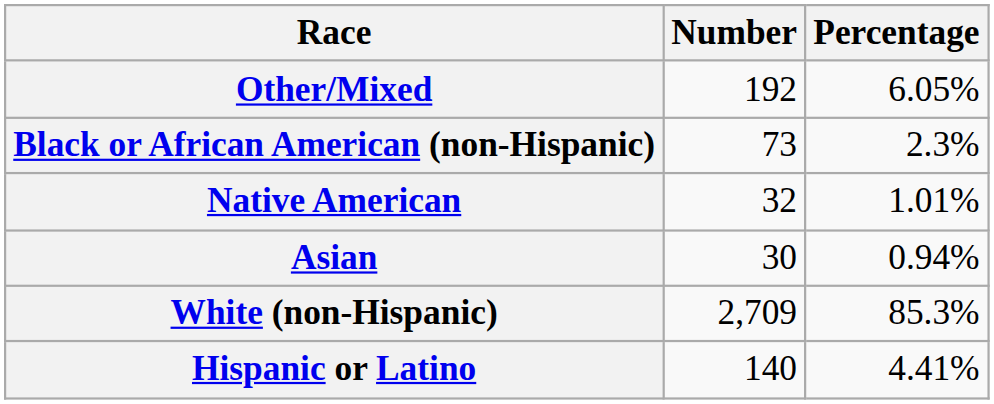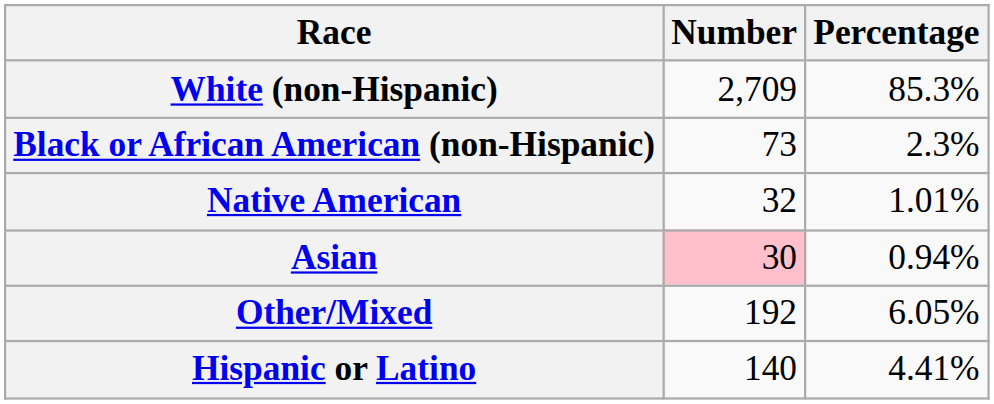rows swapped: White (non-Hispanic) <-> Other/Mixed
Asian | Number: no background -> pink background
